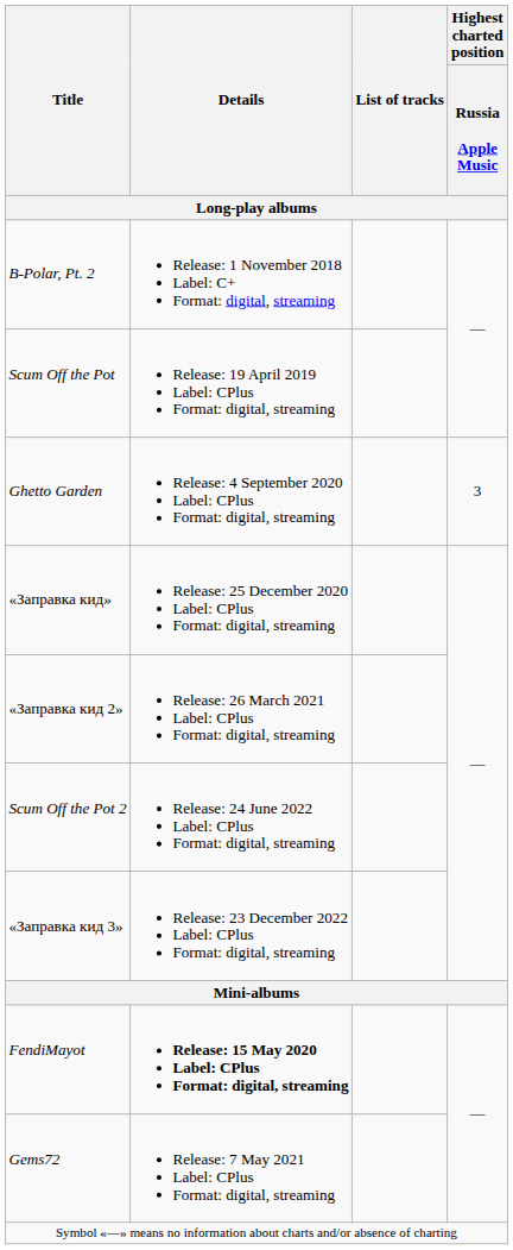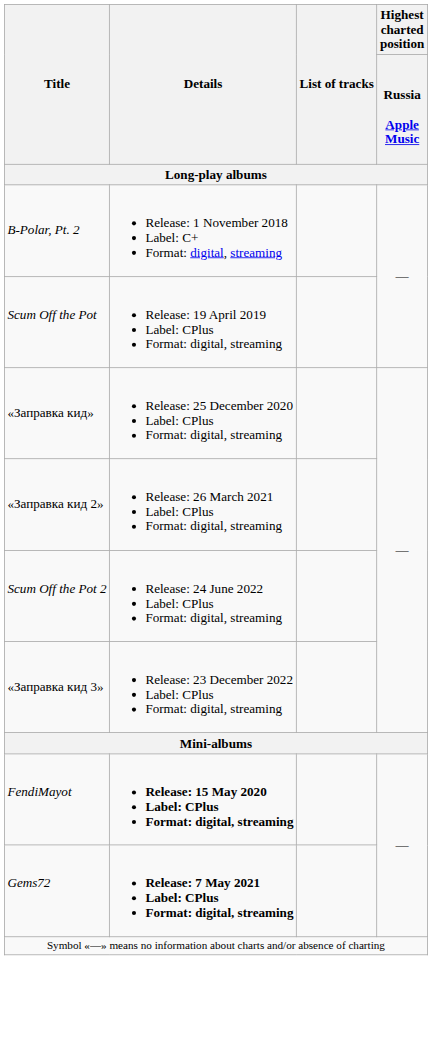- row: Ghetto Garden | Release: 4 September 2020 Label: CPlus Format: digital, streaming | 3
Gems72 | Details: normal -> bold
